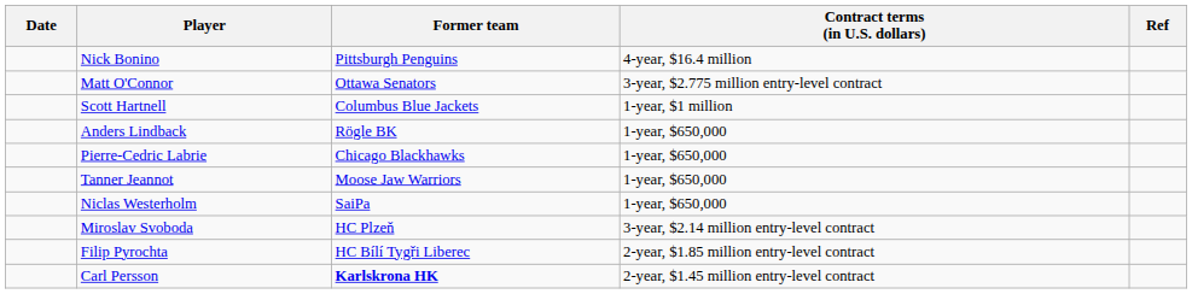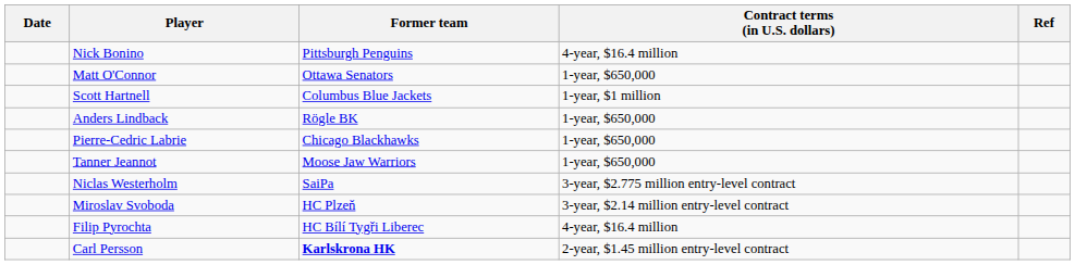Matt O'Connor | Contract terms (in U.S. dollars): 3-year, $2.775 million entry-level contract -> 1-year, $650,000
Niclas Westerholm | Contract terms (in U.S. dollars): 1-year, $650,000 -> 3-year, $2.775 million entry-level contract
Filip Pyrochta | Contract terms (in U.S. dollars): 2-year, $1.85 million entry-level contract -> 4-year, $16.4 million
